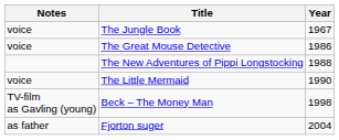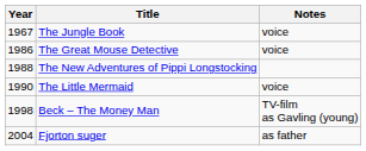columns swapped: Year <-> Notes
